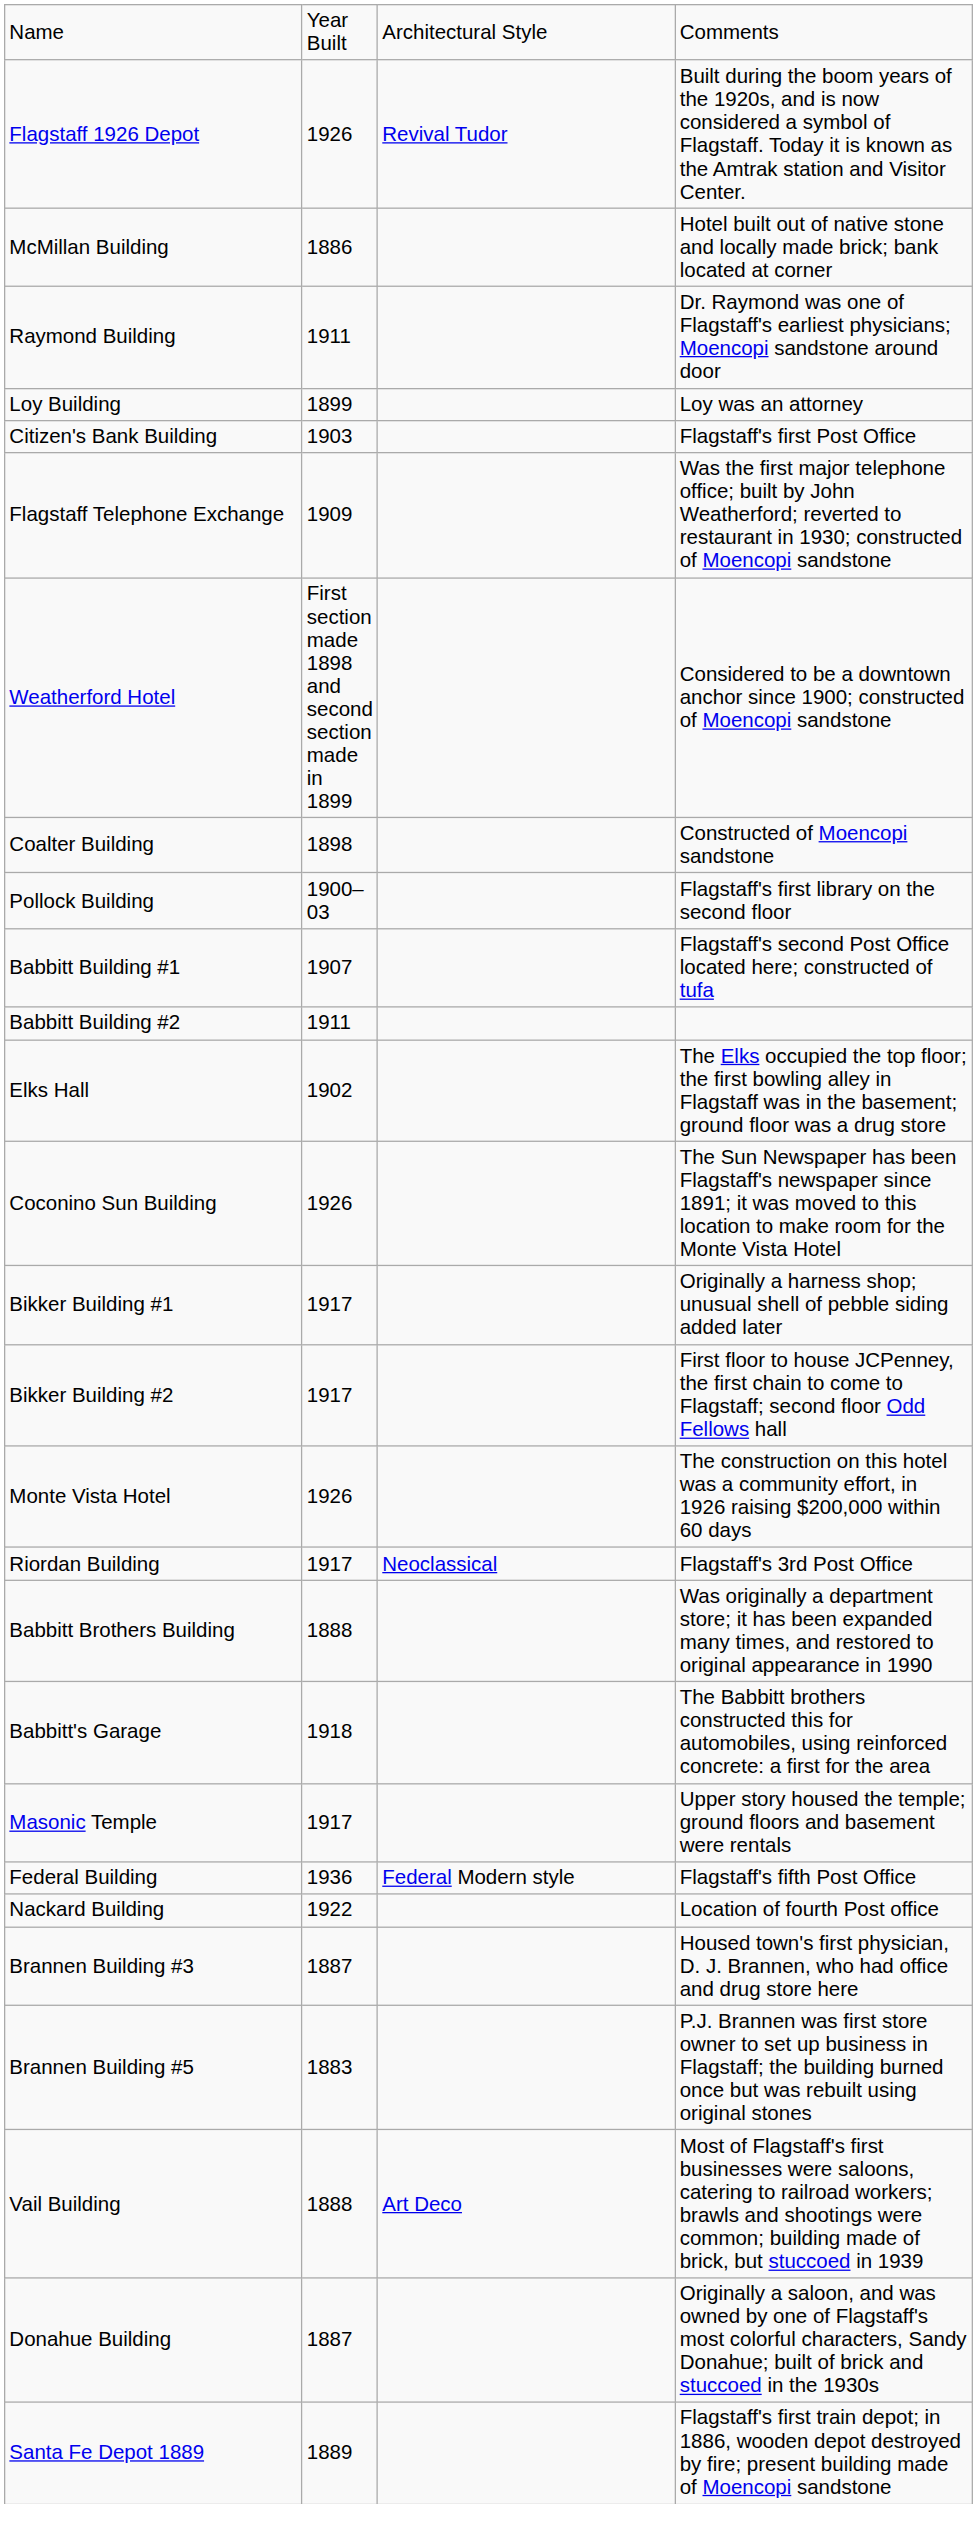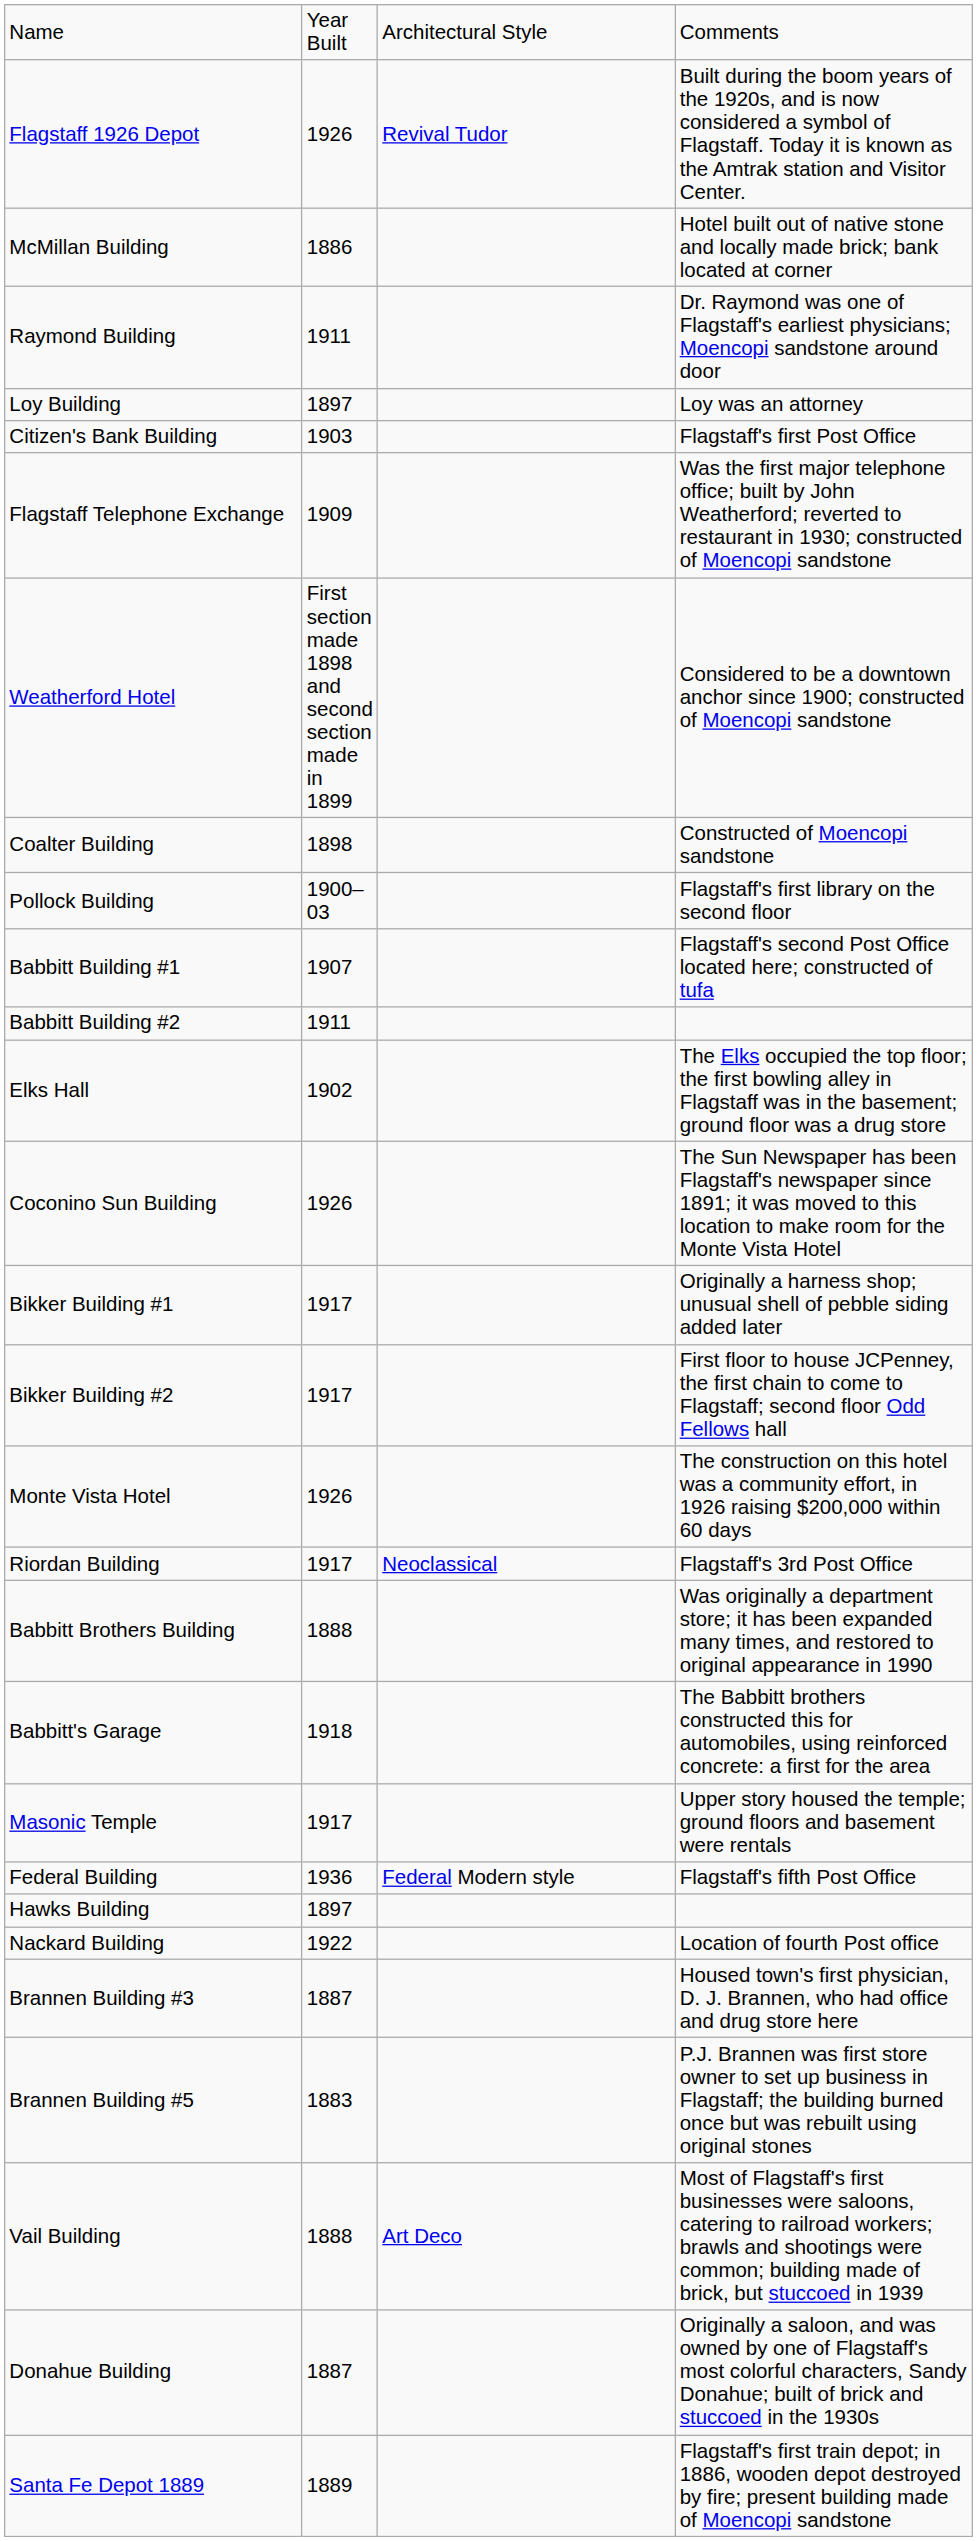Loy Building | column 2: 1899 -> 1897
+ row: Hawks Building | 1897
